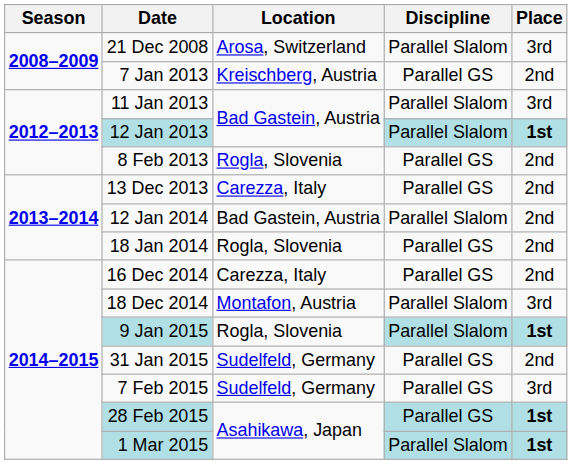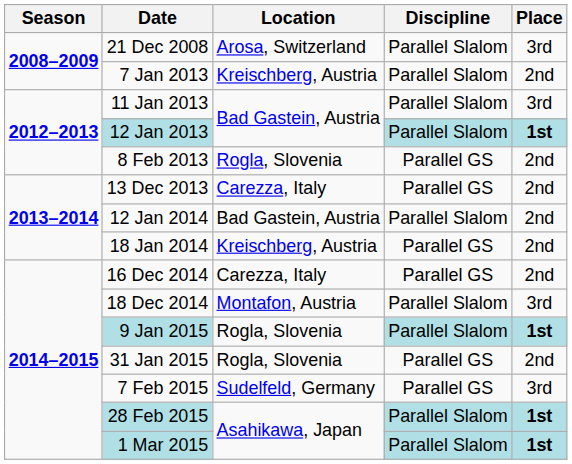7 Jan 2013 | Discipline: Parallel GS -> Parallel Slalom
18 Jan 2014 | Location: Rogla, Slovenia -> Kreischberg, Austria
31 Jan 2015 | Location: Sudelfeld, Germany -> Rogla, Slovenia
28 Feb 2015 | Discipline: Parallel GS -> Parallel Slalom
